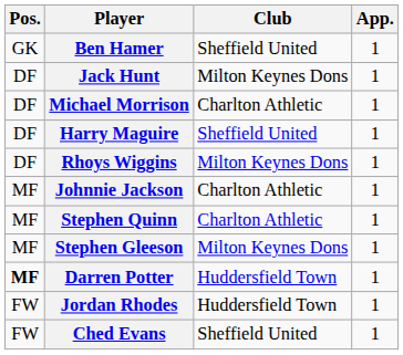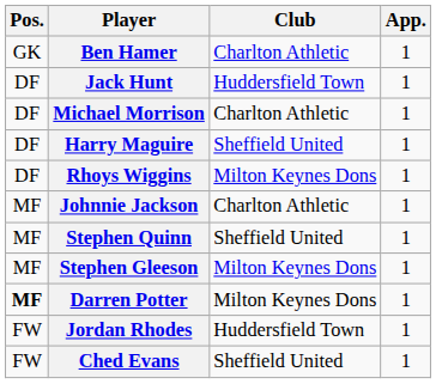Ben Hamer | Club: Sheffield United -> Charlton Athletic
Jack Hunt | Club: Milton Keynes Dons -> Huddersfield Town
Stephen Quinn | Club: Charlton Athletic -> Sheffield United
Darren Potter | Club: Huddersfield Town -> Milton Keynes Dons
